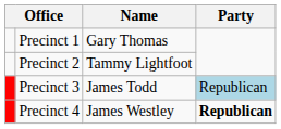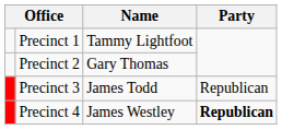Precinct 1 | Name: Gary Thomas -> Tammy Lightfoot
Precinct 2 | Name: Tammy Lightfoot -> Gary Thomas
Precinct 3 | Party: lightblue background -> no background
